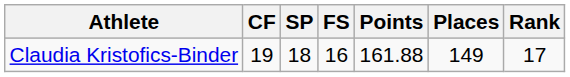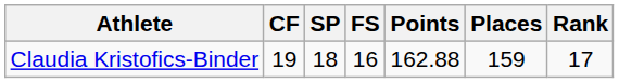Claudia Kristofics-Binder | Points: 161.88 -> 162.88
Claudia Kristofics-Binder | Places: 149 -> 159
